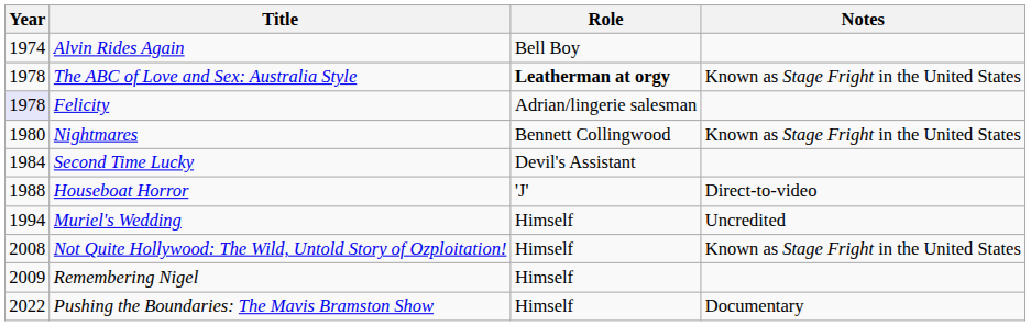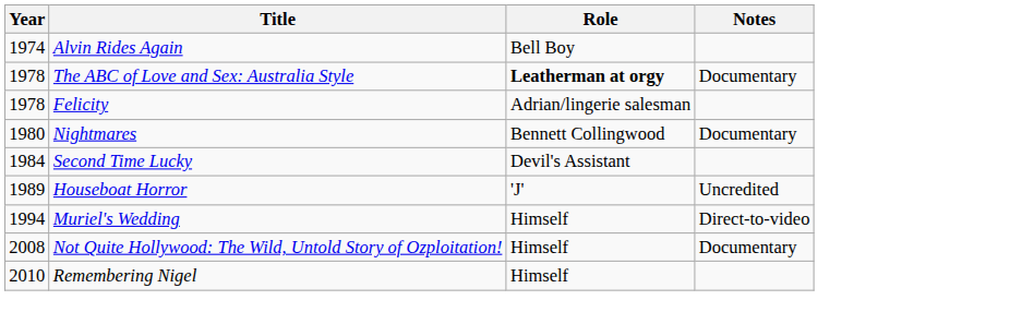The ABC of Love and Sex: Australia Style | Notes: Known as Stage Fright in the United States -> Documentary
Felicity | Year: lavender background -> no background
Nightmares | Notes: Known as Stage Fright in the United States -> Documentary
Houseboat Horror | Year: 1988 -> 1989
Houseboat Horror | Notes: Direct-to-video -> Uncredited
Muriel's Wedding | Notes: Uncredited -> Direct-to-video
Not Quite Hollywood: The Wild, Untold Story of Ozploitation! | Notes: Known as Stage Fright in the United States -> Documentary
Remembering Nigel | Year: 2009 -> 2010
- row: 2022 | Pushing the Boundaries: The Mavis Bramston Show | Himself | Documentary
